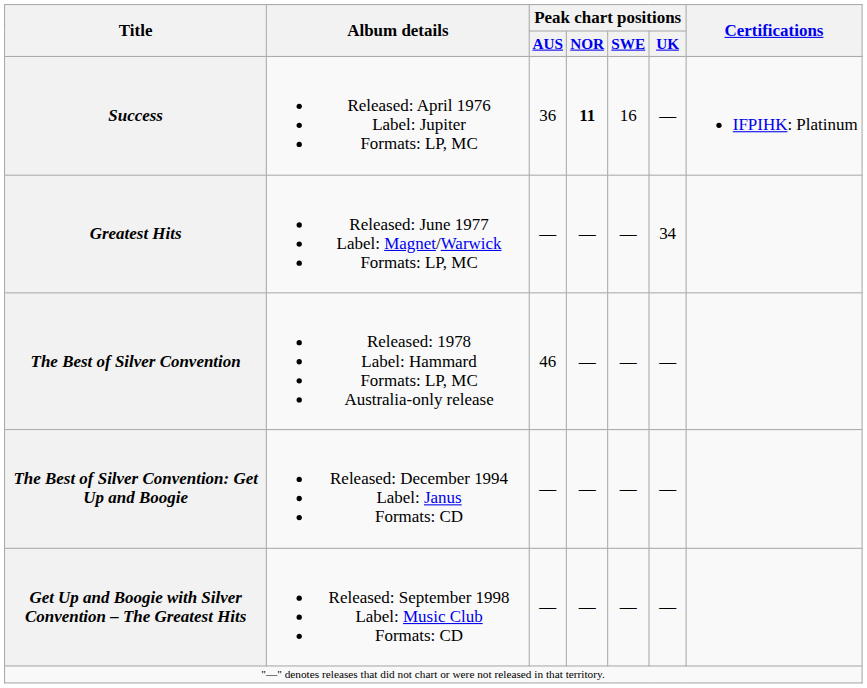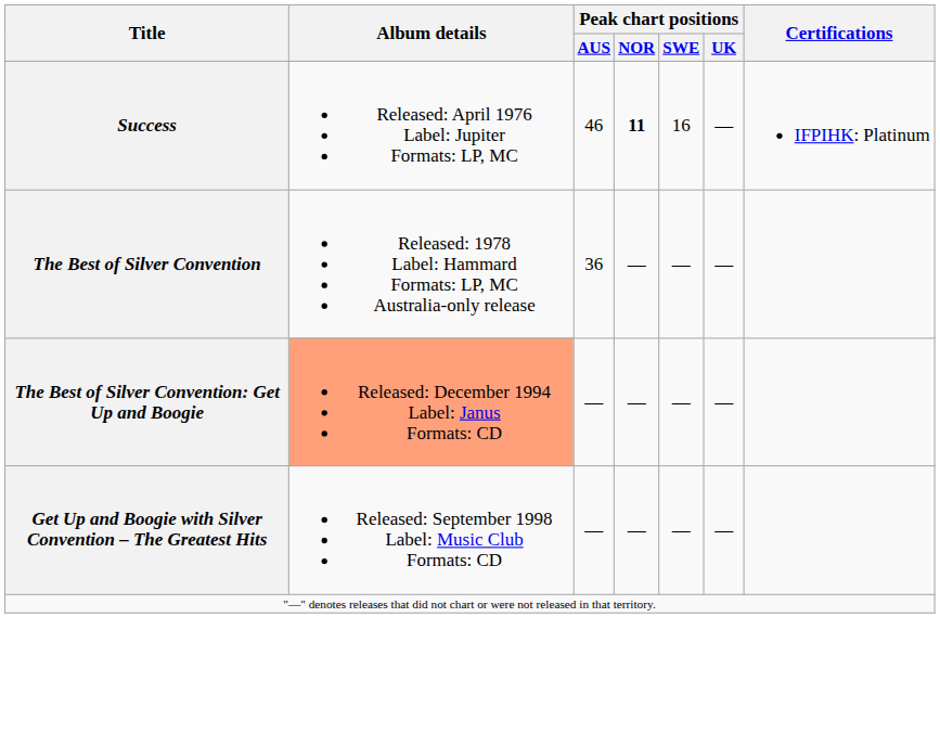Success | Peak chart positions / AUS: 36 -> 46
- row: Greatest Hits | Released: June 1977 Label: Magnet/Warwick Formats: LP, MC | — | — | — | 34
The Best of Silver Convention | Peak chart positions / AUS: 46 -> 36
The Best of Silver Convention: Get Up and Boogie | Album details: no background -> lightsalmon background
